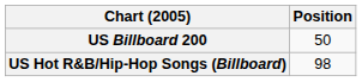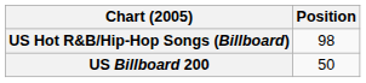rows swapped: US Billboard 200 <-> US Hot R&B/Hip-Hop Songs (Billboard)
